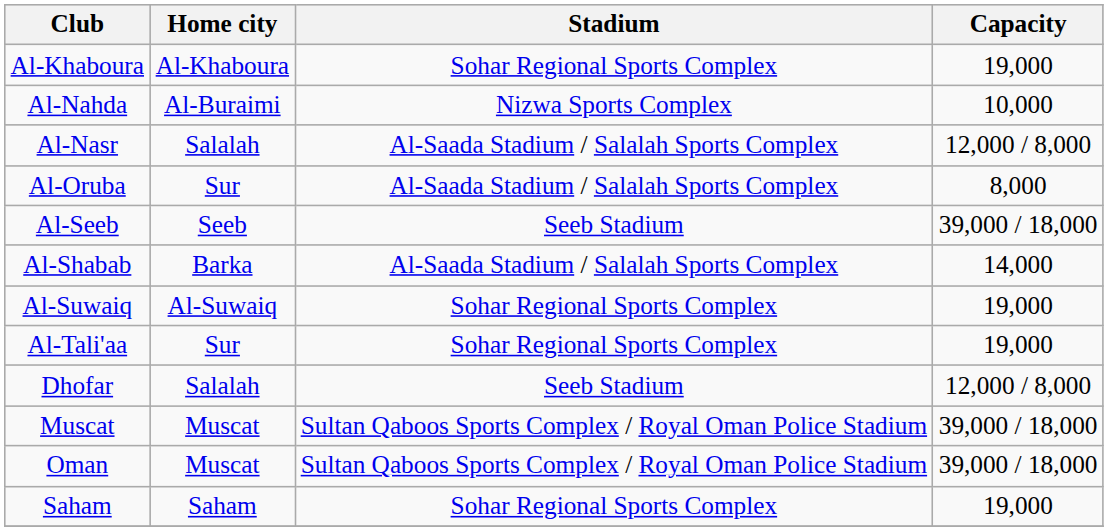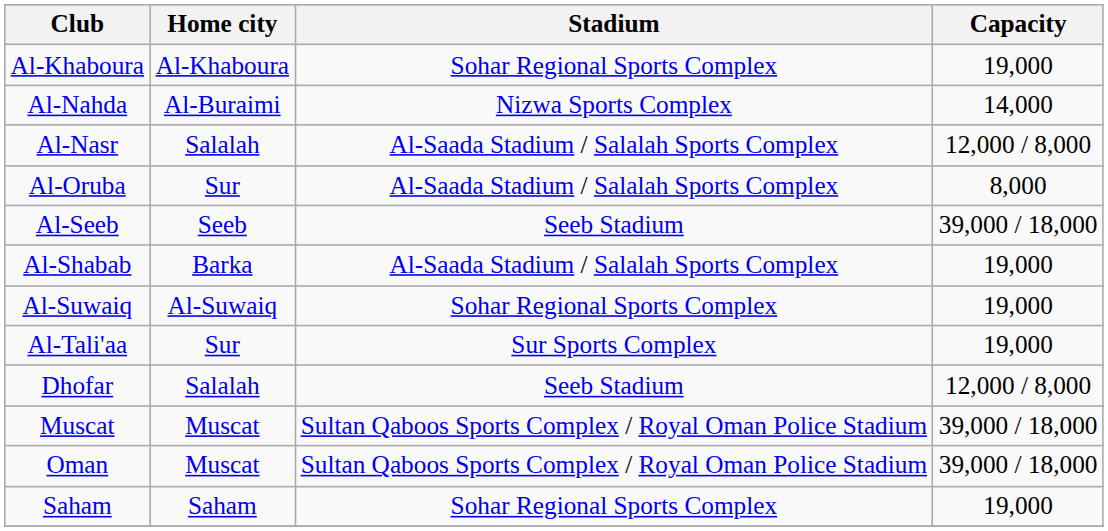Al-Nahda | Capacity: 10,000 -> 14,000
Al-Shabab | Capacity: 14,000 -> 19,000
Al-Tali'aa | Stadium: Sohar Regional Sports Complex -> Sur Sports Complex
